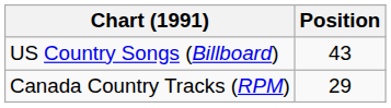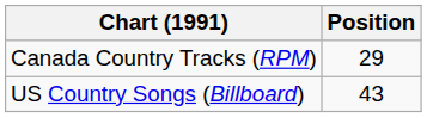rows swapped: Canada Country Tracks (RPM) <-> US Country Songs (Billboard)
